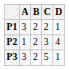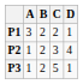P3 | A: 3 -> 1
